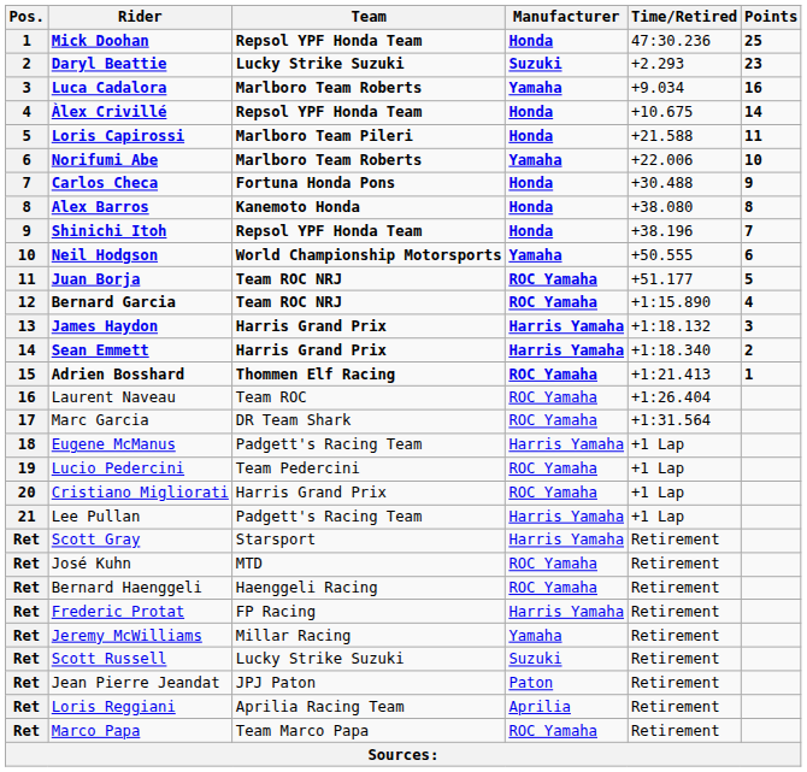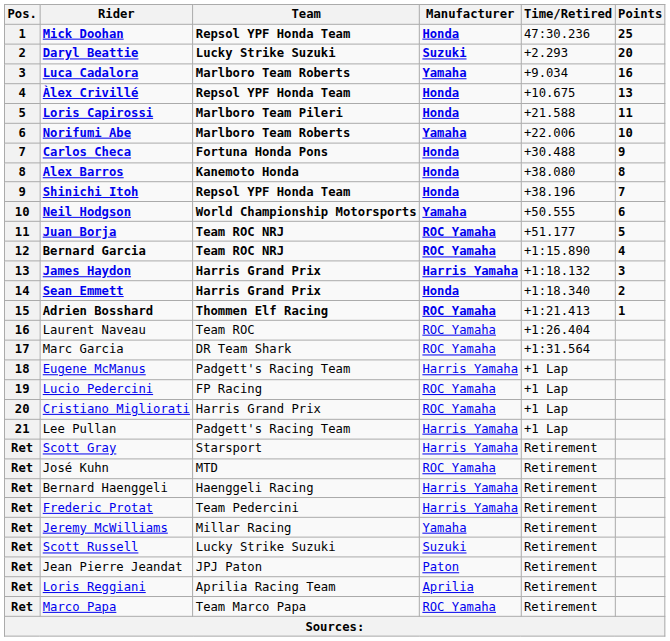Daryl Beattie | Points: 23 -> 20
Àlex Crivillé | Points: 14 -> 13
Sean Emmett | Manufacturer: Harris Yamaha -> Honda
Lucio Pedercini | Team: Team Pedercini -> FP Racing
Bernard Haenggeli | Manufacturer: ROC Yamaha -> Harris Yamaha
Frederic Protat | Team: FP Racing -> Team Pedercini
